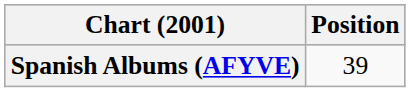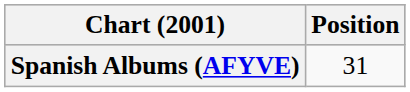Spanish Albums (AFYVE) | Position: 39 -> 31
